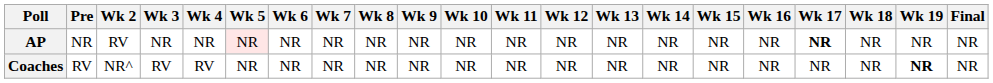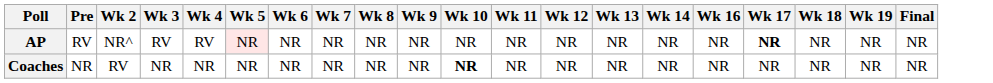- column: Wk 15 | NR | NR
AP | Pre: NR -> RV
AP | Wk 2: RV -> NR^
AP | Wk 3: NR -> RV
AP | Wk 4: NR -> RV
Coaches | Pre: RV -> NR
Coaches | Wk 2: NR^ -> RV
Coaches | Wk 3: RV -> NR
Coaches | Wk 4: RV -> NR
Coaches | Wk 10: normal -> bold
Coaches | Wk 19: bold -> normal
